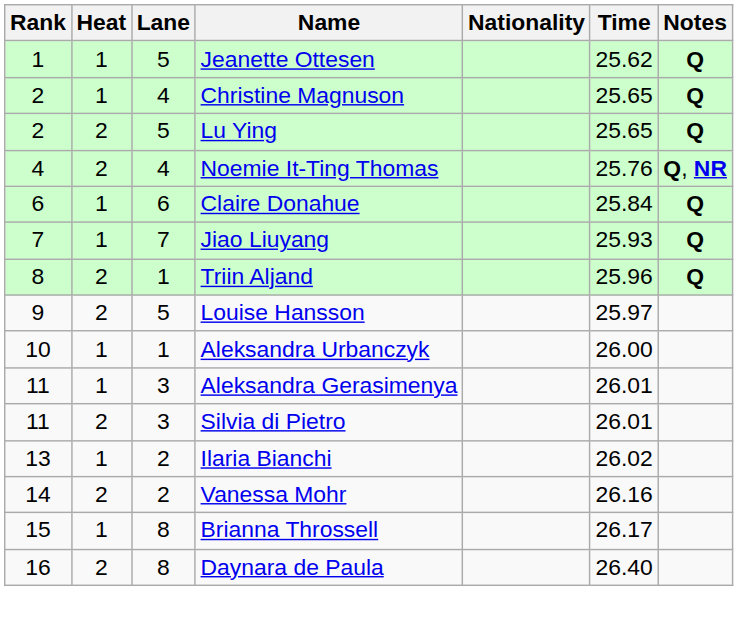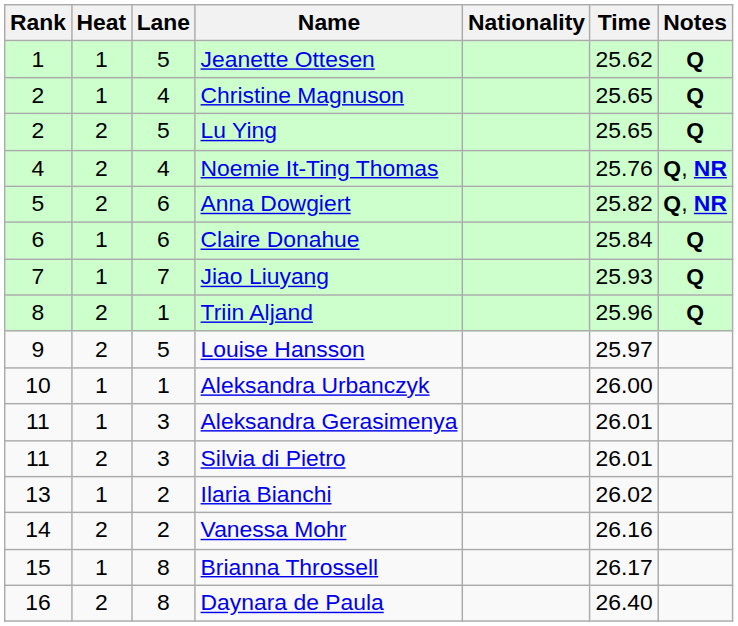+ row: 5 | 2 | 6 | Anna Dowgiert | 25.82 | Q, NR
